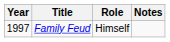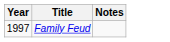- column: Role | Himself
